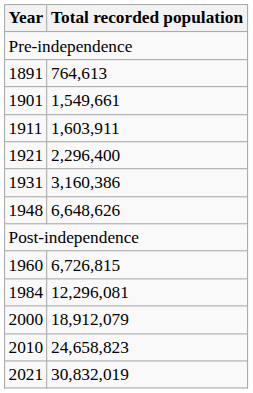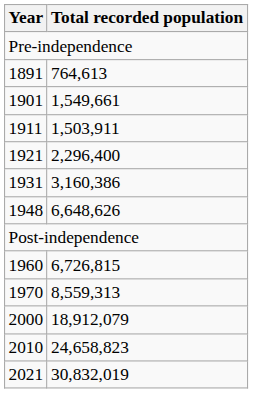1911 | Total recorded population: 1,603,911 -> 1,503,911
+ row: 1970 | 8,559,313
- row: 1984 | 12,296,081
